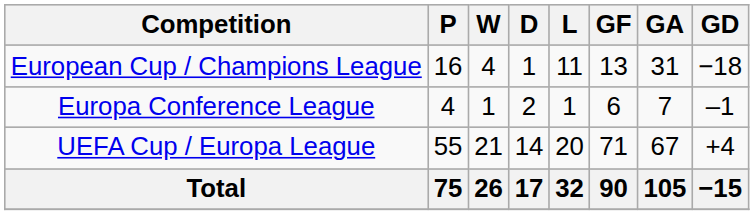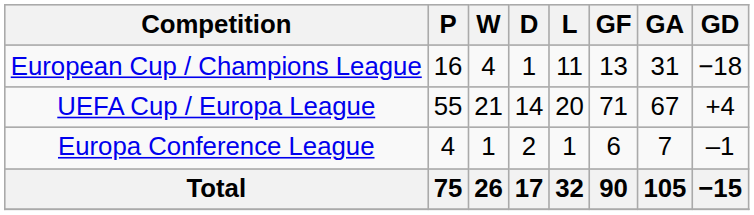rows swapped: UEFA Cup / Europa League <-> Europa Conference League
